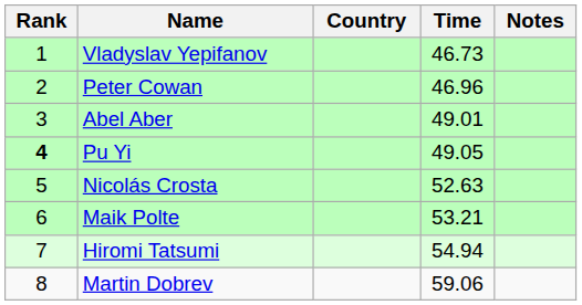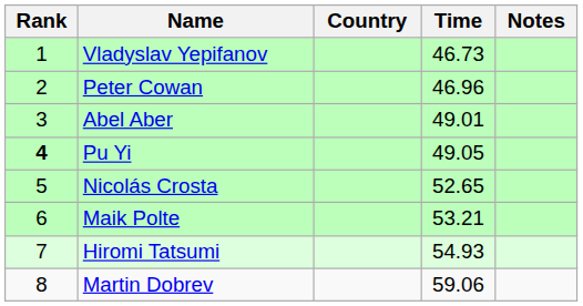Nicolás Crosta | Time: 52.63 -> 52.65
Hiromi Tatsumi | Time: 54.94 -> 54.93
